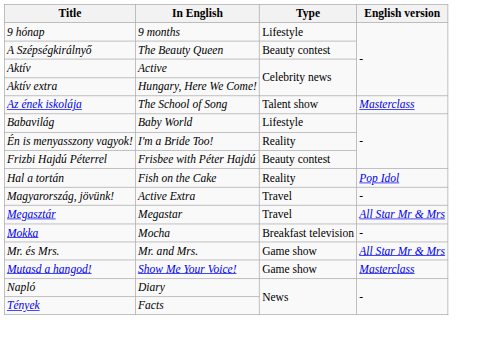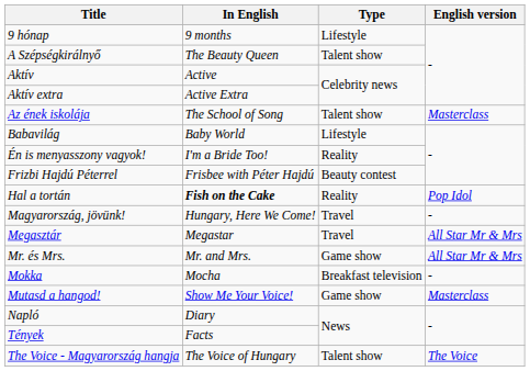A Szépségkirálnyő | Type: Beauty contest -> Talent show
Aktív extra | In English: Hungary, Here We Come! -> Active Extra
Hal a tortán | In English: normal -> bold
Magyarország, jövünk! | In English: Active Extra -> Hungary, Here We Come!
rows swapped: Mokka <-> Mr. és Mrs.
+ row: The Voice - Magyarország hangja | The Voice of Hungary | Talent show | The Voice
